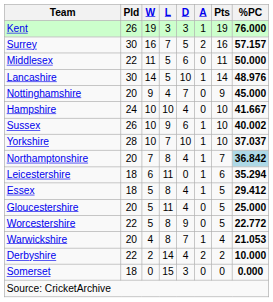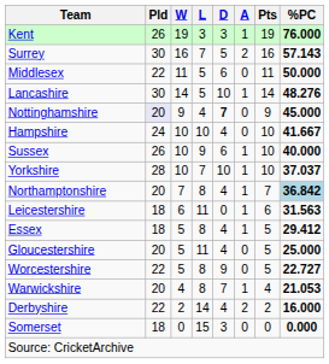Surrey | %PC: 57.157 -> 57.143
Lancashire | %PC: 48.976 -> 48.276
Nottinghamshire | Pld: no background -> lavender background
Nottinghamshire | D: normal -> bold
Sussex | %PC: 40.002 -> 40.000
Leicestershire | %PC: 35.294 -> 31.563
Worcestershire | %PC: 22.772 -> 22.727
Derbyshire | %PC: 10.000 -> 16.000
